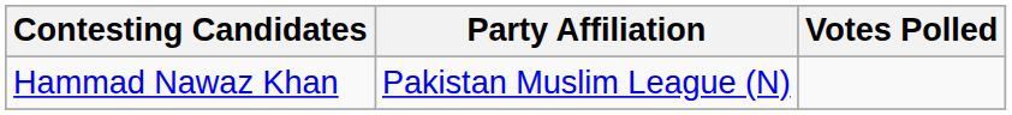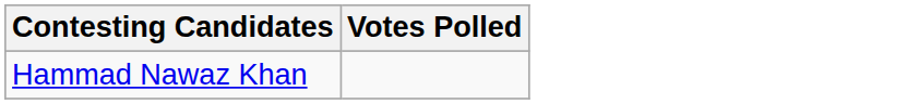- column: Party Affiliation | Pakistan Muslim League (N)
